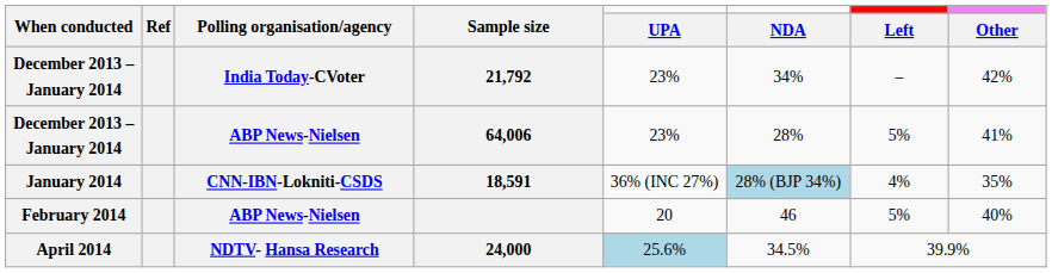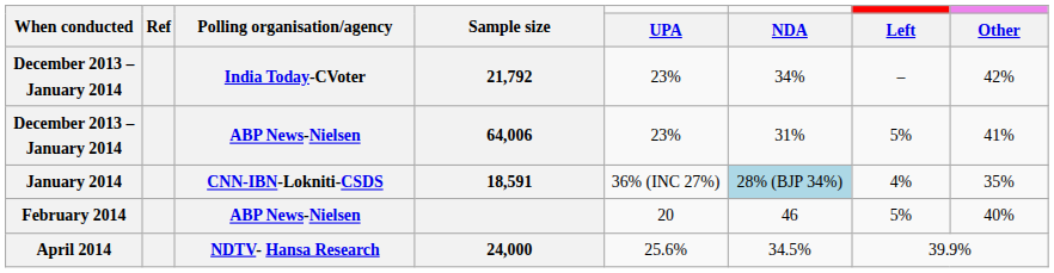64,006 | NDA: 28% -> 31%
24,000 | UPA: lightblue background -> no background
